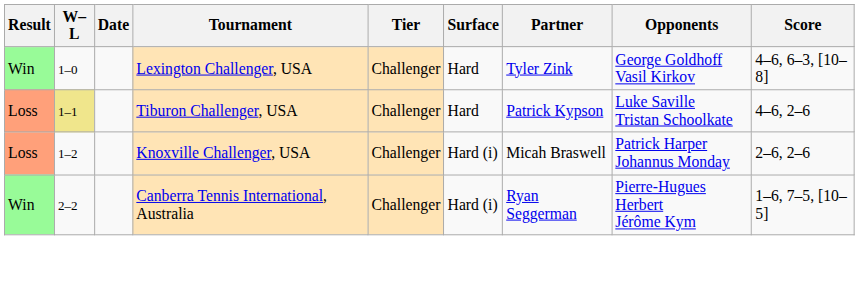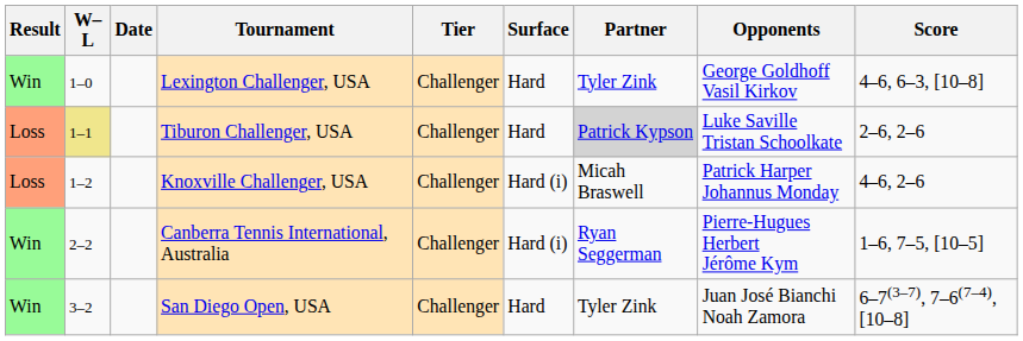Tiburon Challenger, USA | Partner: no background -> lightgrey background
Tiburon Challenger, USA | Score: 4–6, 2–6 -> 2–6, 2–6
Knoxville Challenger, USA | Score: 2–6, 2–6 -> 4–6, 2–6
+ row: Win | 3–2 | San Diego Open, USA | Challenger | Hard | Tyler Zink | Juan José Bianchi Noah Zamora | 6–7(3–7), 7–6(7–4), [10–8]
